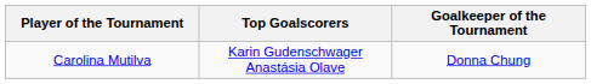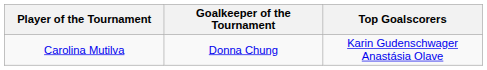columns swapped: Top Goalscorers <-> Goalkeeper of the Tournament
